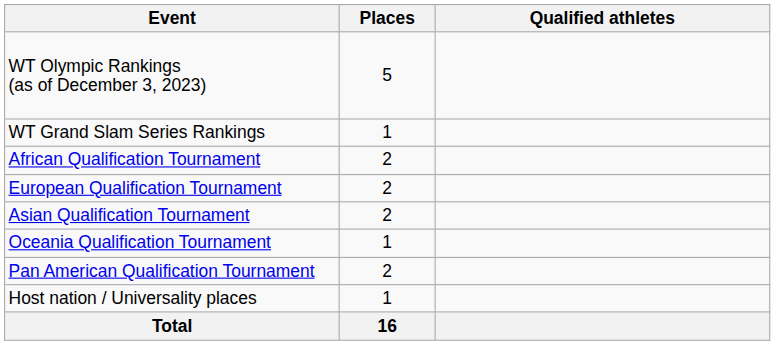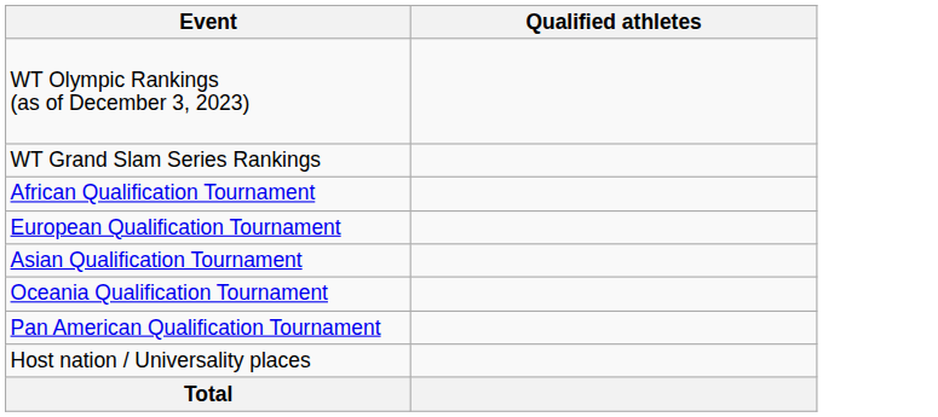- column: Places | 5 | 1 | 2 | 2 | 2 | 1 | 2 | 1 | 16
